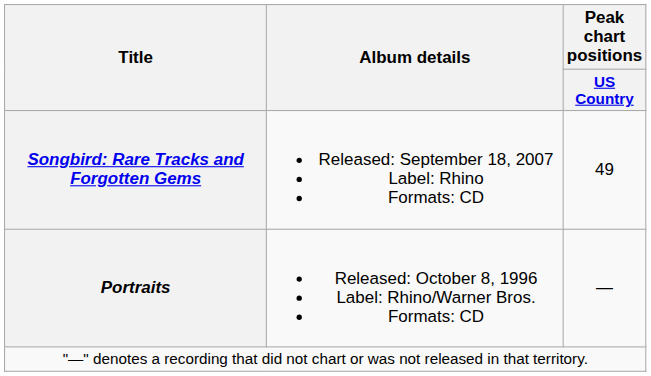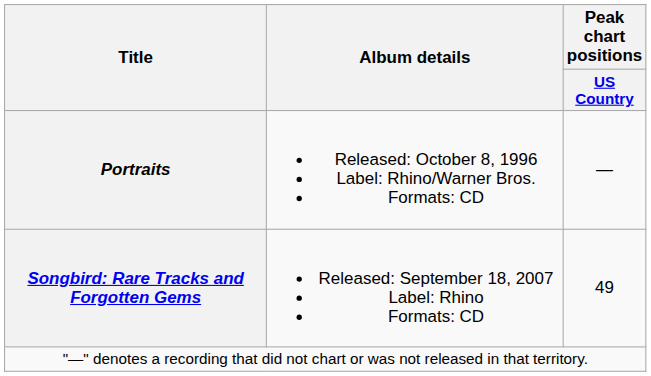rows swapped: Portraits <-> Songbird: Rare Tracks and Forgotten Gems
